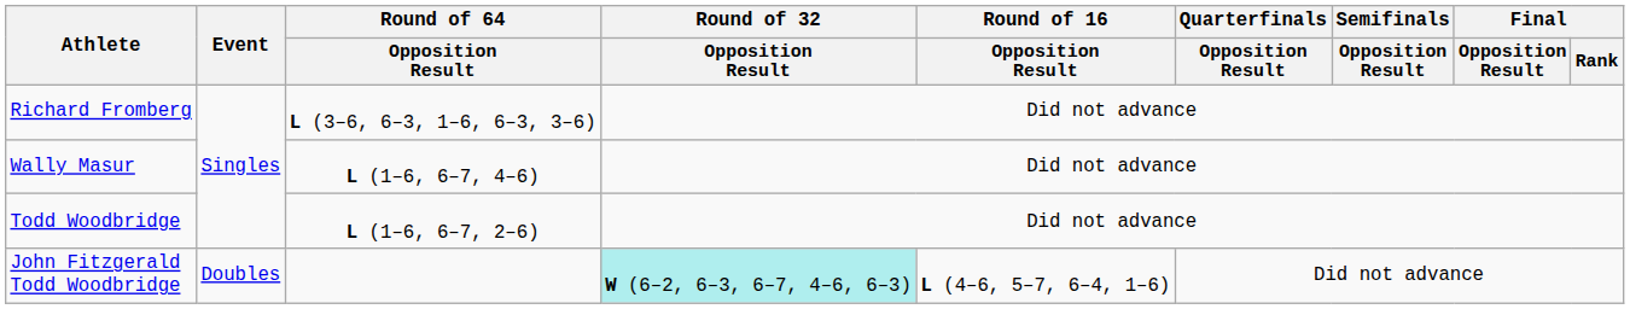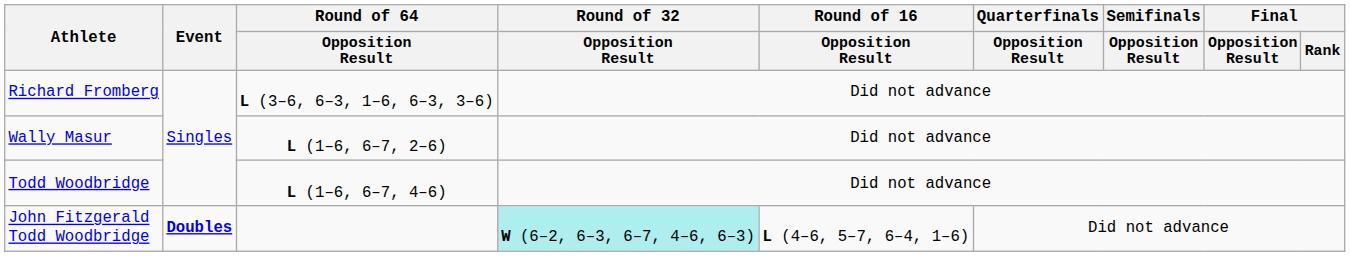Wally Masur | Round of 64 / Opposition Result: L (1–6, 6–7, 4–6) -> L (1–6, 6–7, 2–6)
Todd Woodbridge | Round of 64 / Opposition Result: L (1–6, 6–7, 2–6) -> L (1–6, 6–7, 4–6)
John Fitzgerald Todd Woodbridge | Event: normal -> bold
